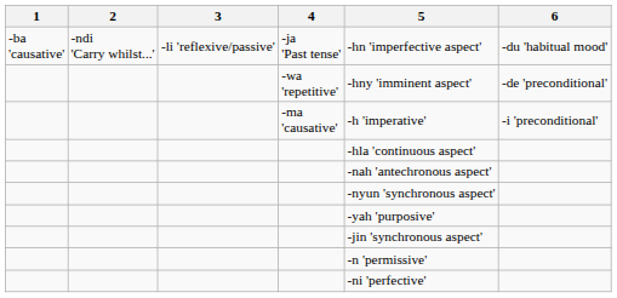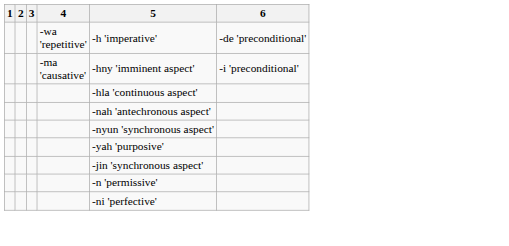- row: -ba 'causative' | -ndi 'Carry whilst...' | -li 'reflexive/passive' | -ja 'Past tense' | -hn 'imperfective aspect' | -du 'habitual mood'
-wa 'repetitive' | 5: -hny 'imminent aspect' -> -h 'imperative'
-ma 'causative' | 5: -h 'imperative' -> -hny 'imminent aspect'
